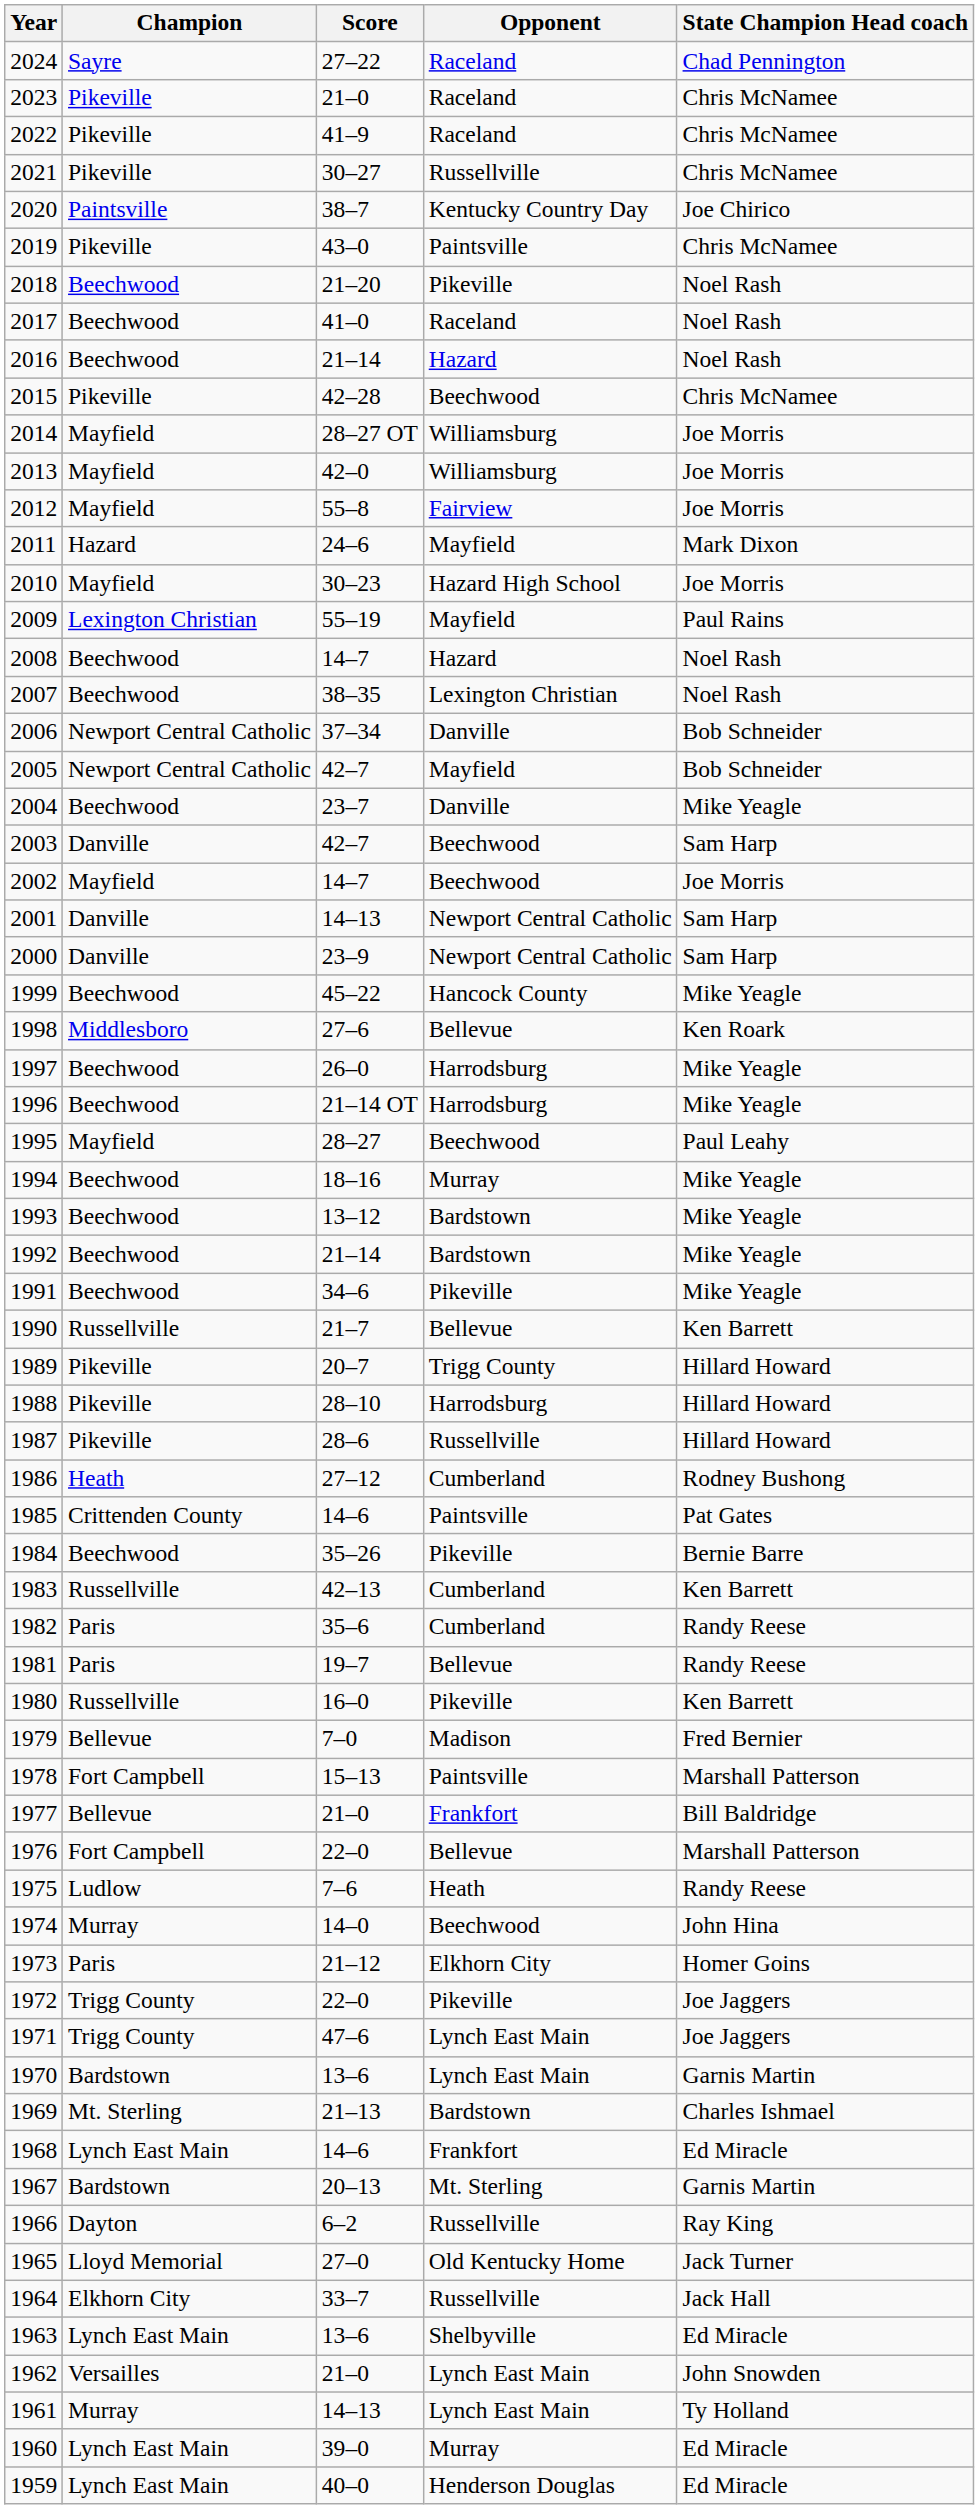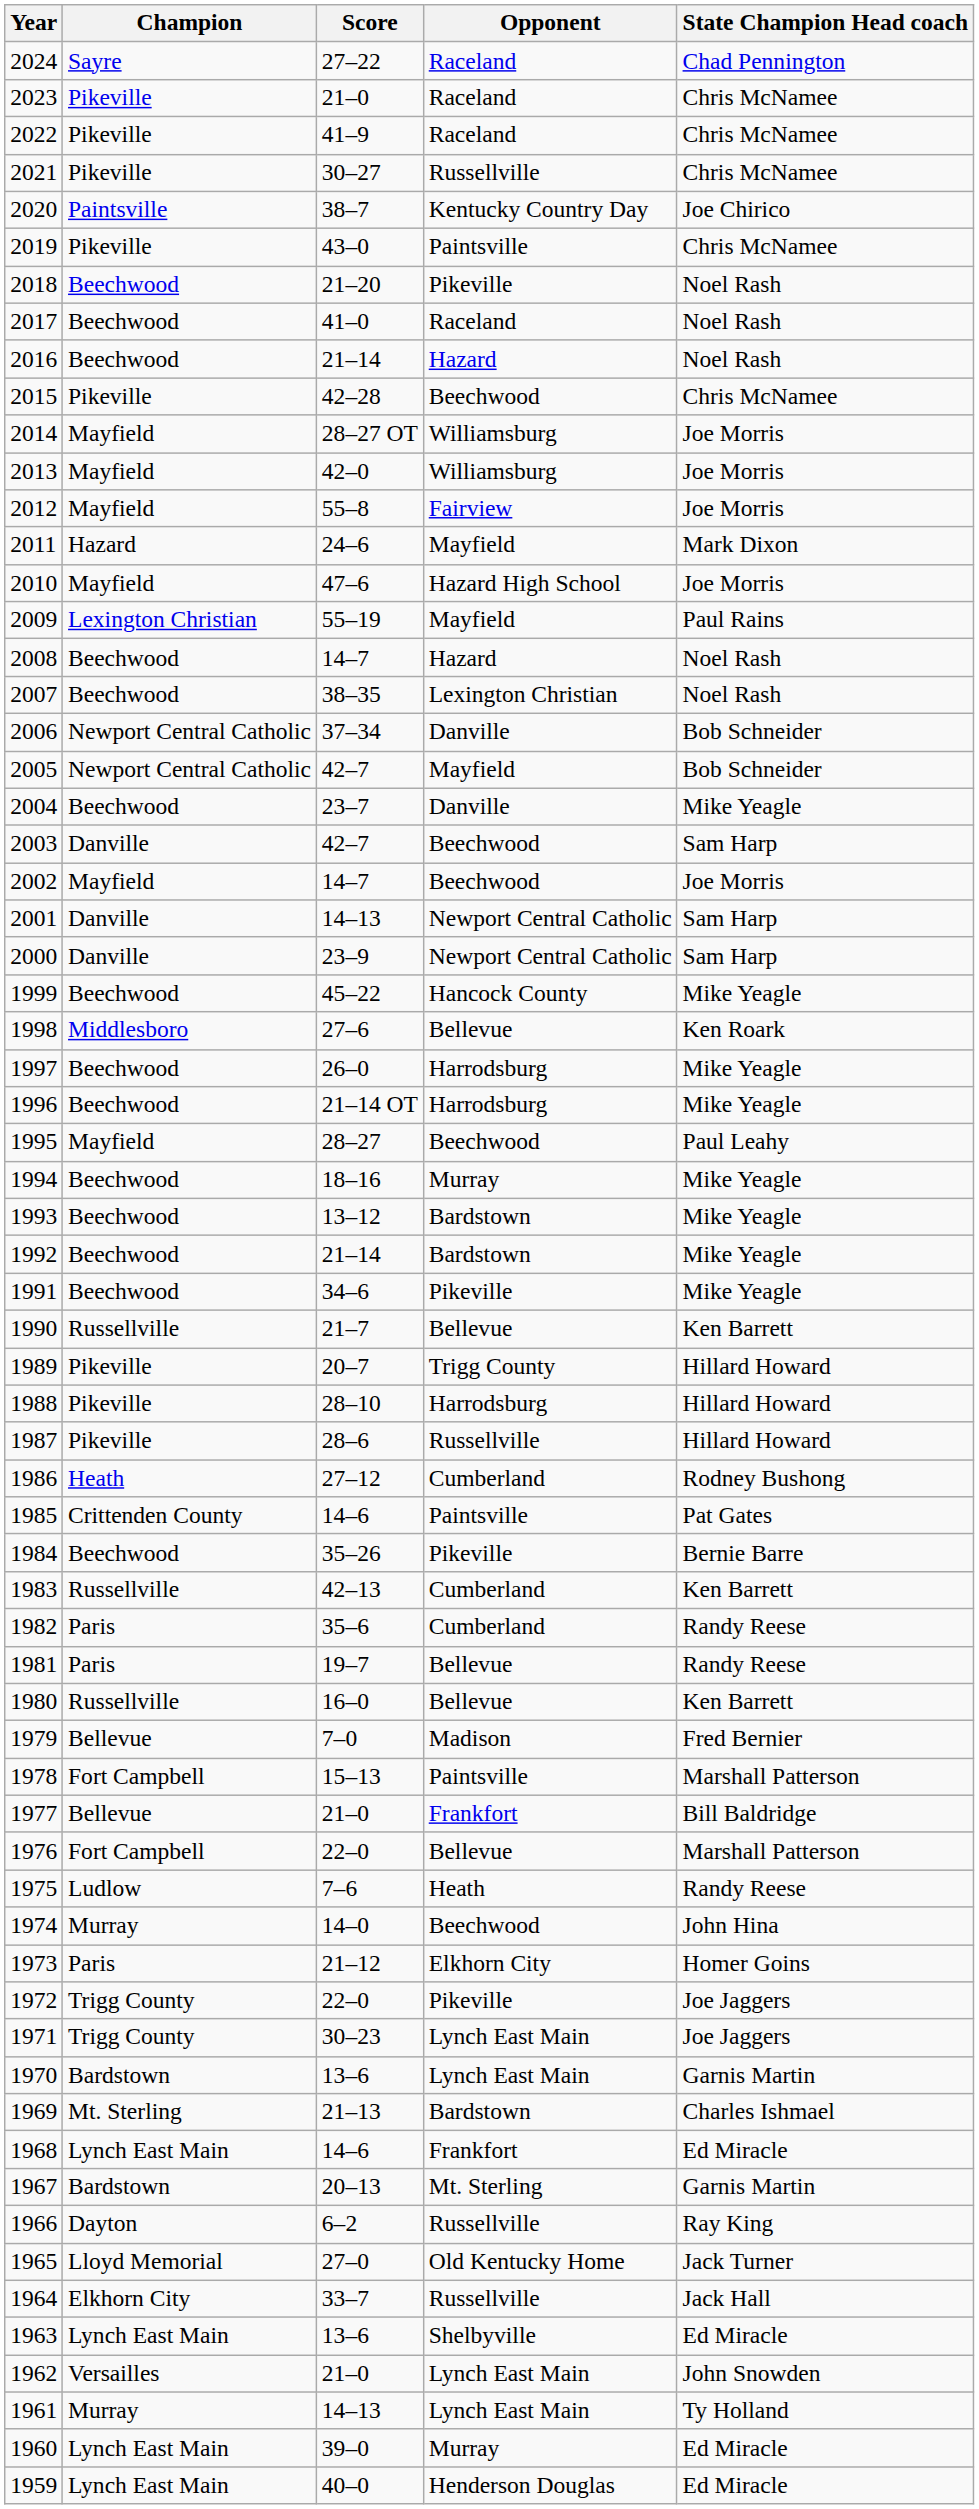2010 | Score: 30–23 -> 47–6
1980 | Opponent: Pikeville -> Bellevue
1971 | Score: 47–6 -> 30–23
